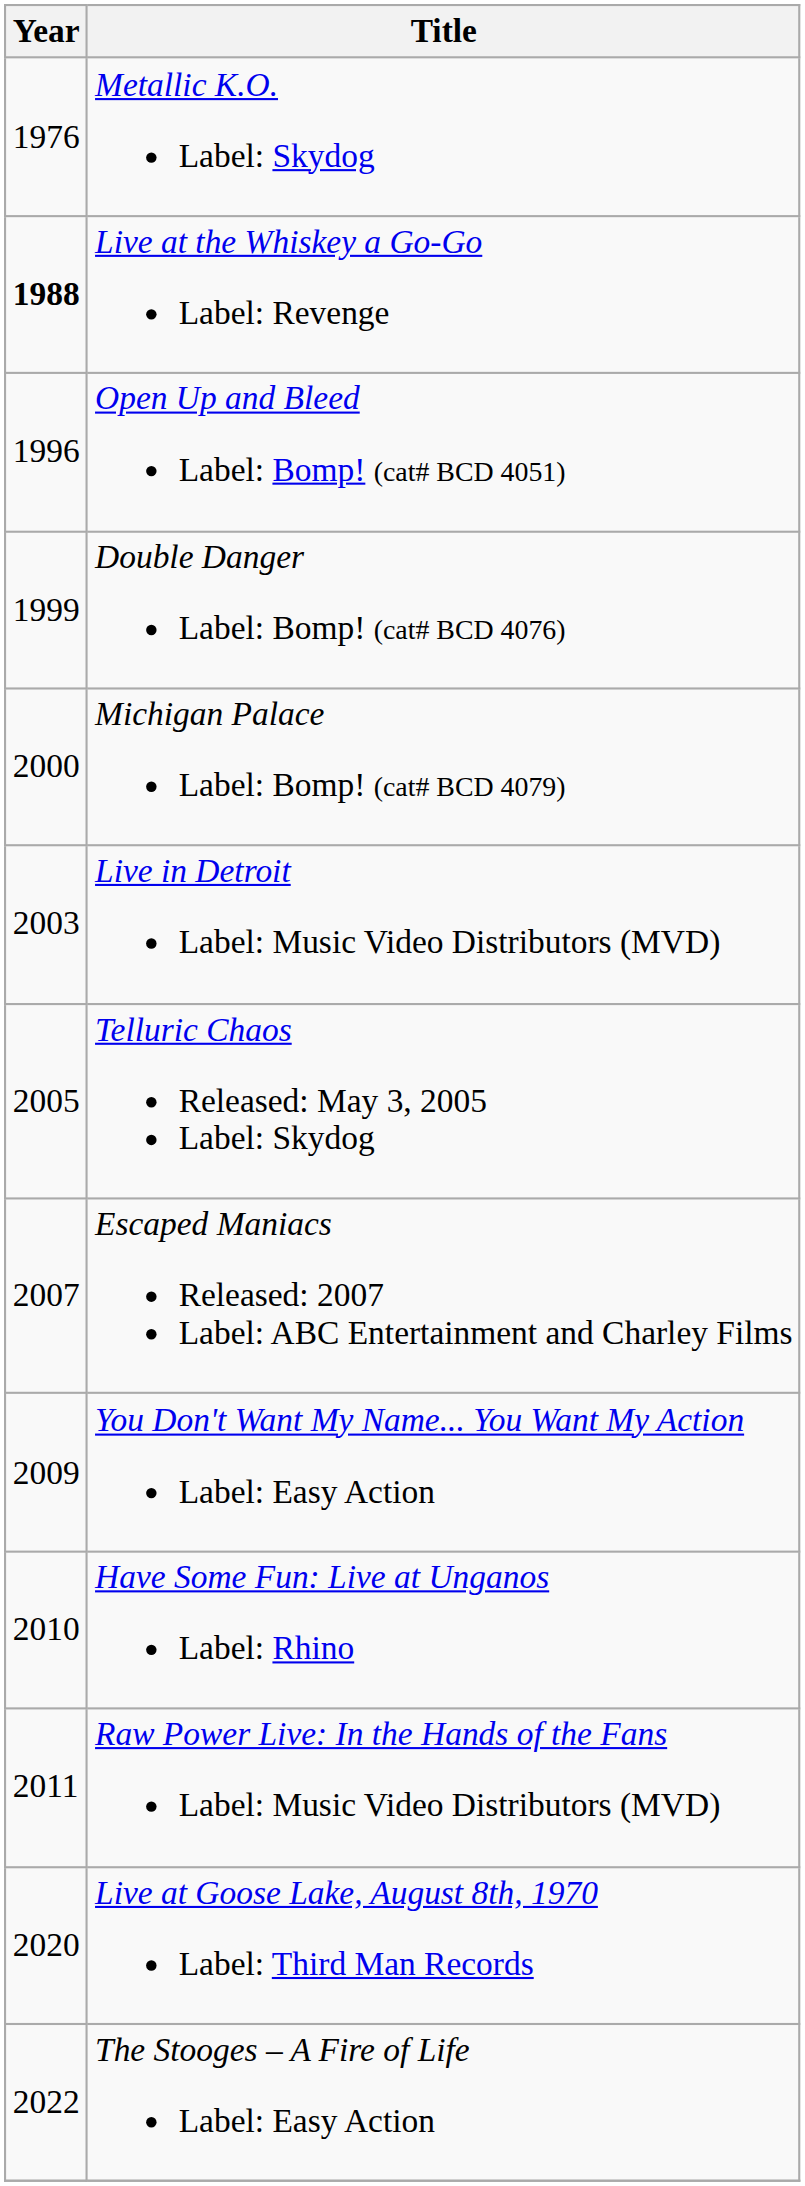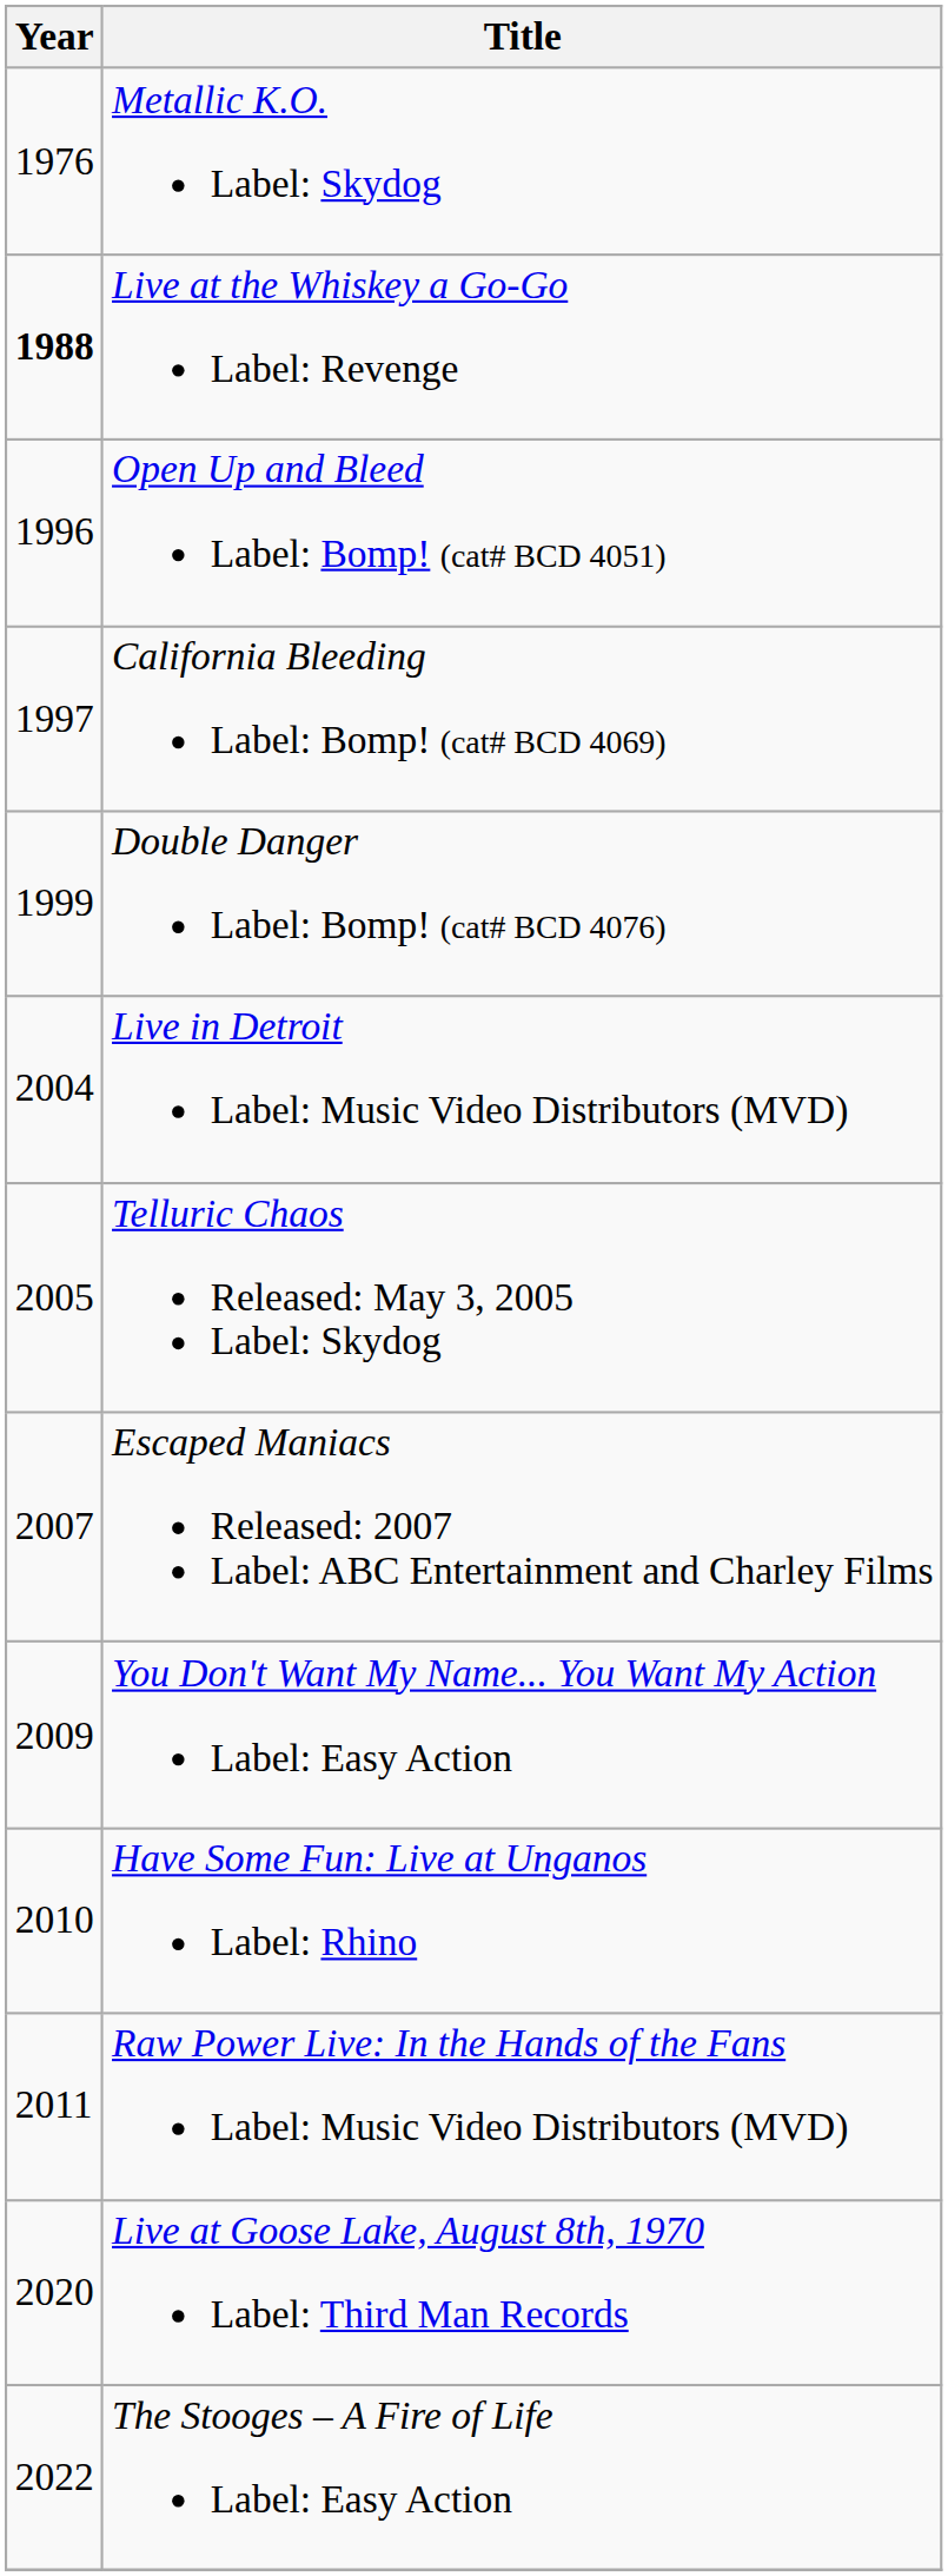+ row: 1997 | California Bleeding Label: Bomp! (cat# BCD 4069)
- row: 2000 | Michigan Palace Label: Bomp! (cat# BCD 4079)
Live in Detroit Label: Music Video Distributors (MVD) | Year: 2003 -> 2004
